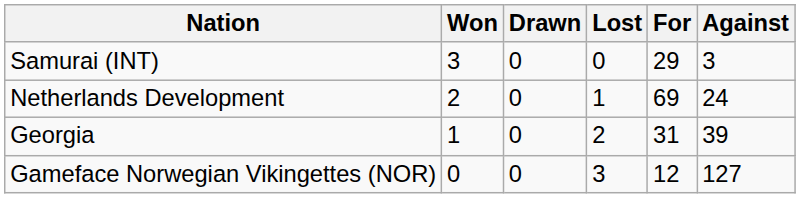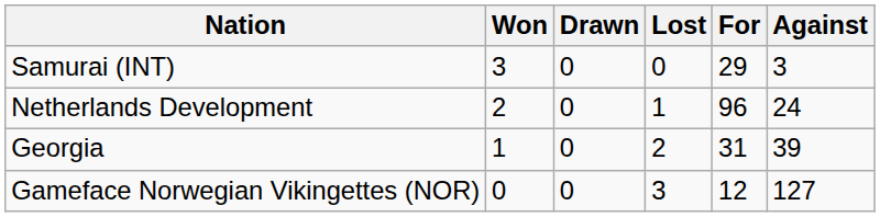Netherlands Development | For: 69 -> 96
